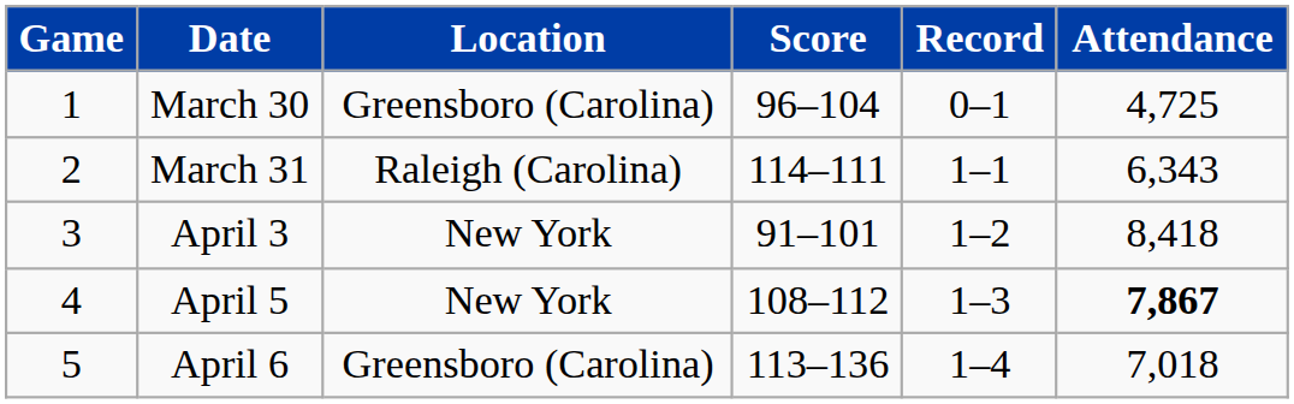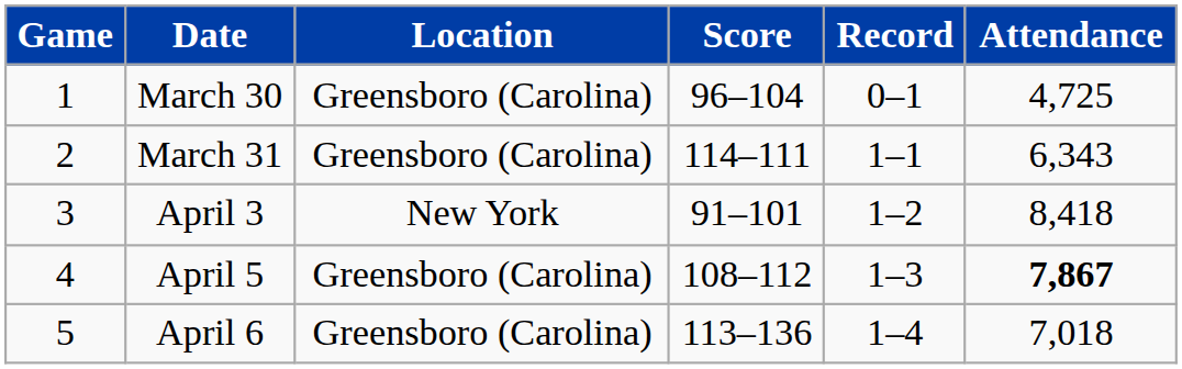March 31 | Location: Raleigh (Carolina) -> Greensboro (Carolina)
April 5 | Location: New York -> Greensboro (Carolina)
